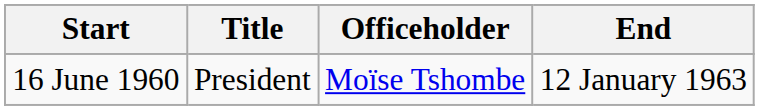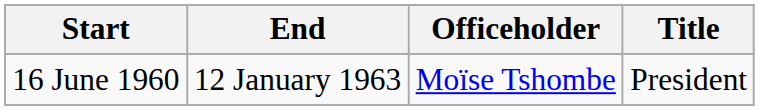columns swapped: End <-> Title
